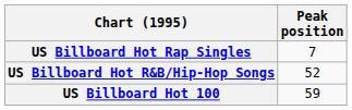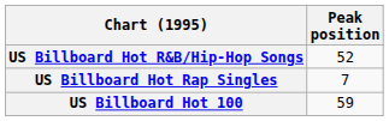rows swapped: US Billboard Hot R&B/Hip-Hop Songs <-> US Billboard Hot Rap Singles
